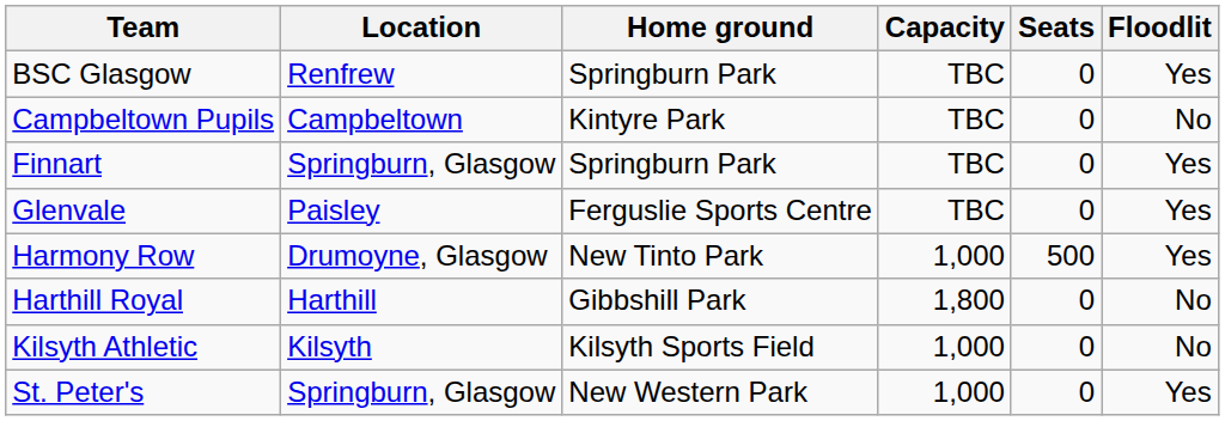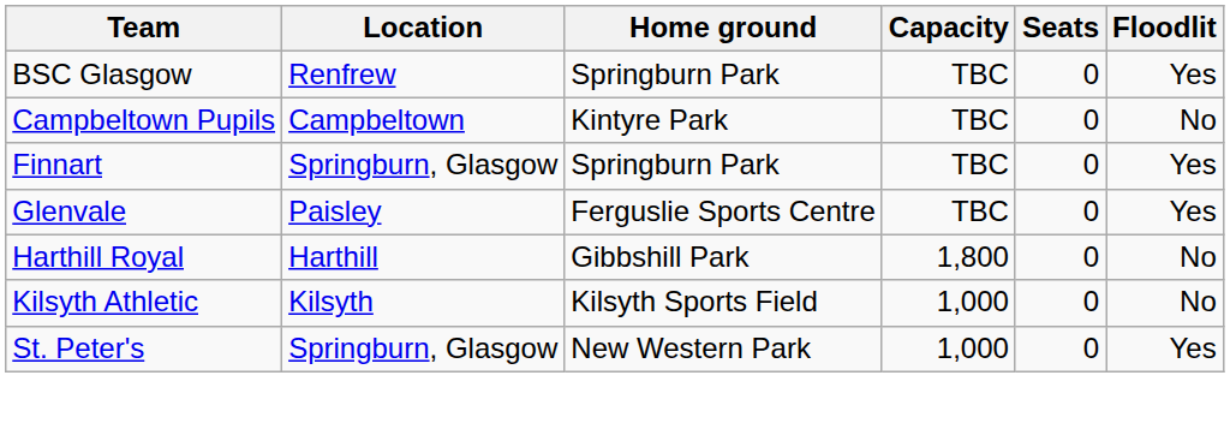- row: Harmony Row | Drumoyne, Glasgow | New Tinto Park | 1,000 | 500 | Yes
